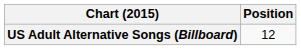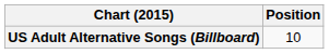US Adult Alternative Songs (Billboard) | Position: 12 -> 10
